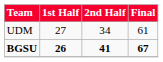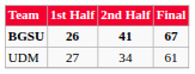rows swapped: UDM <-> BGSU
